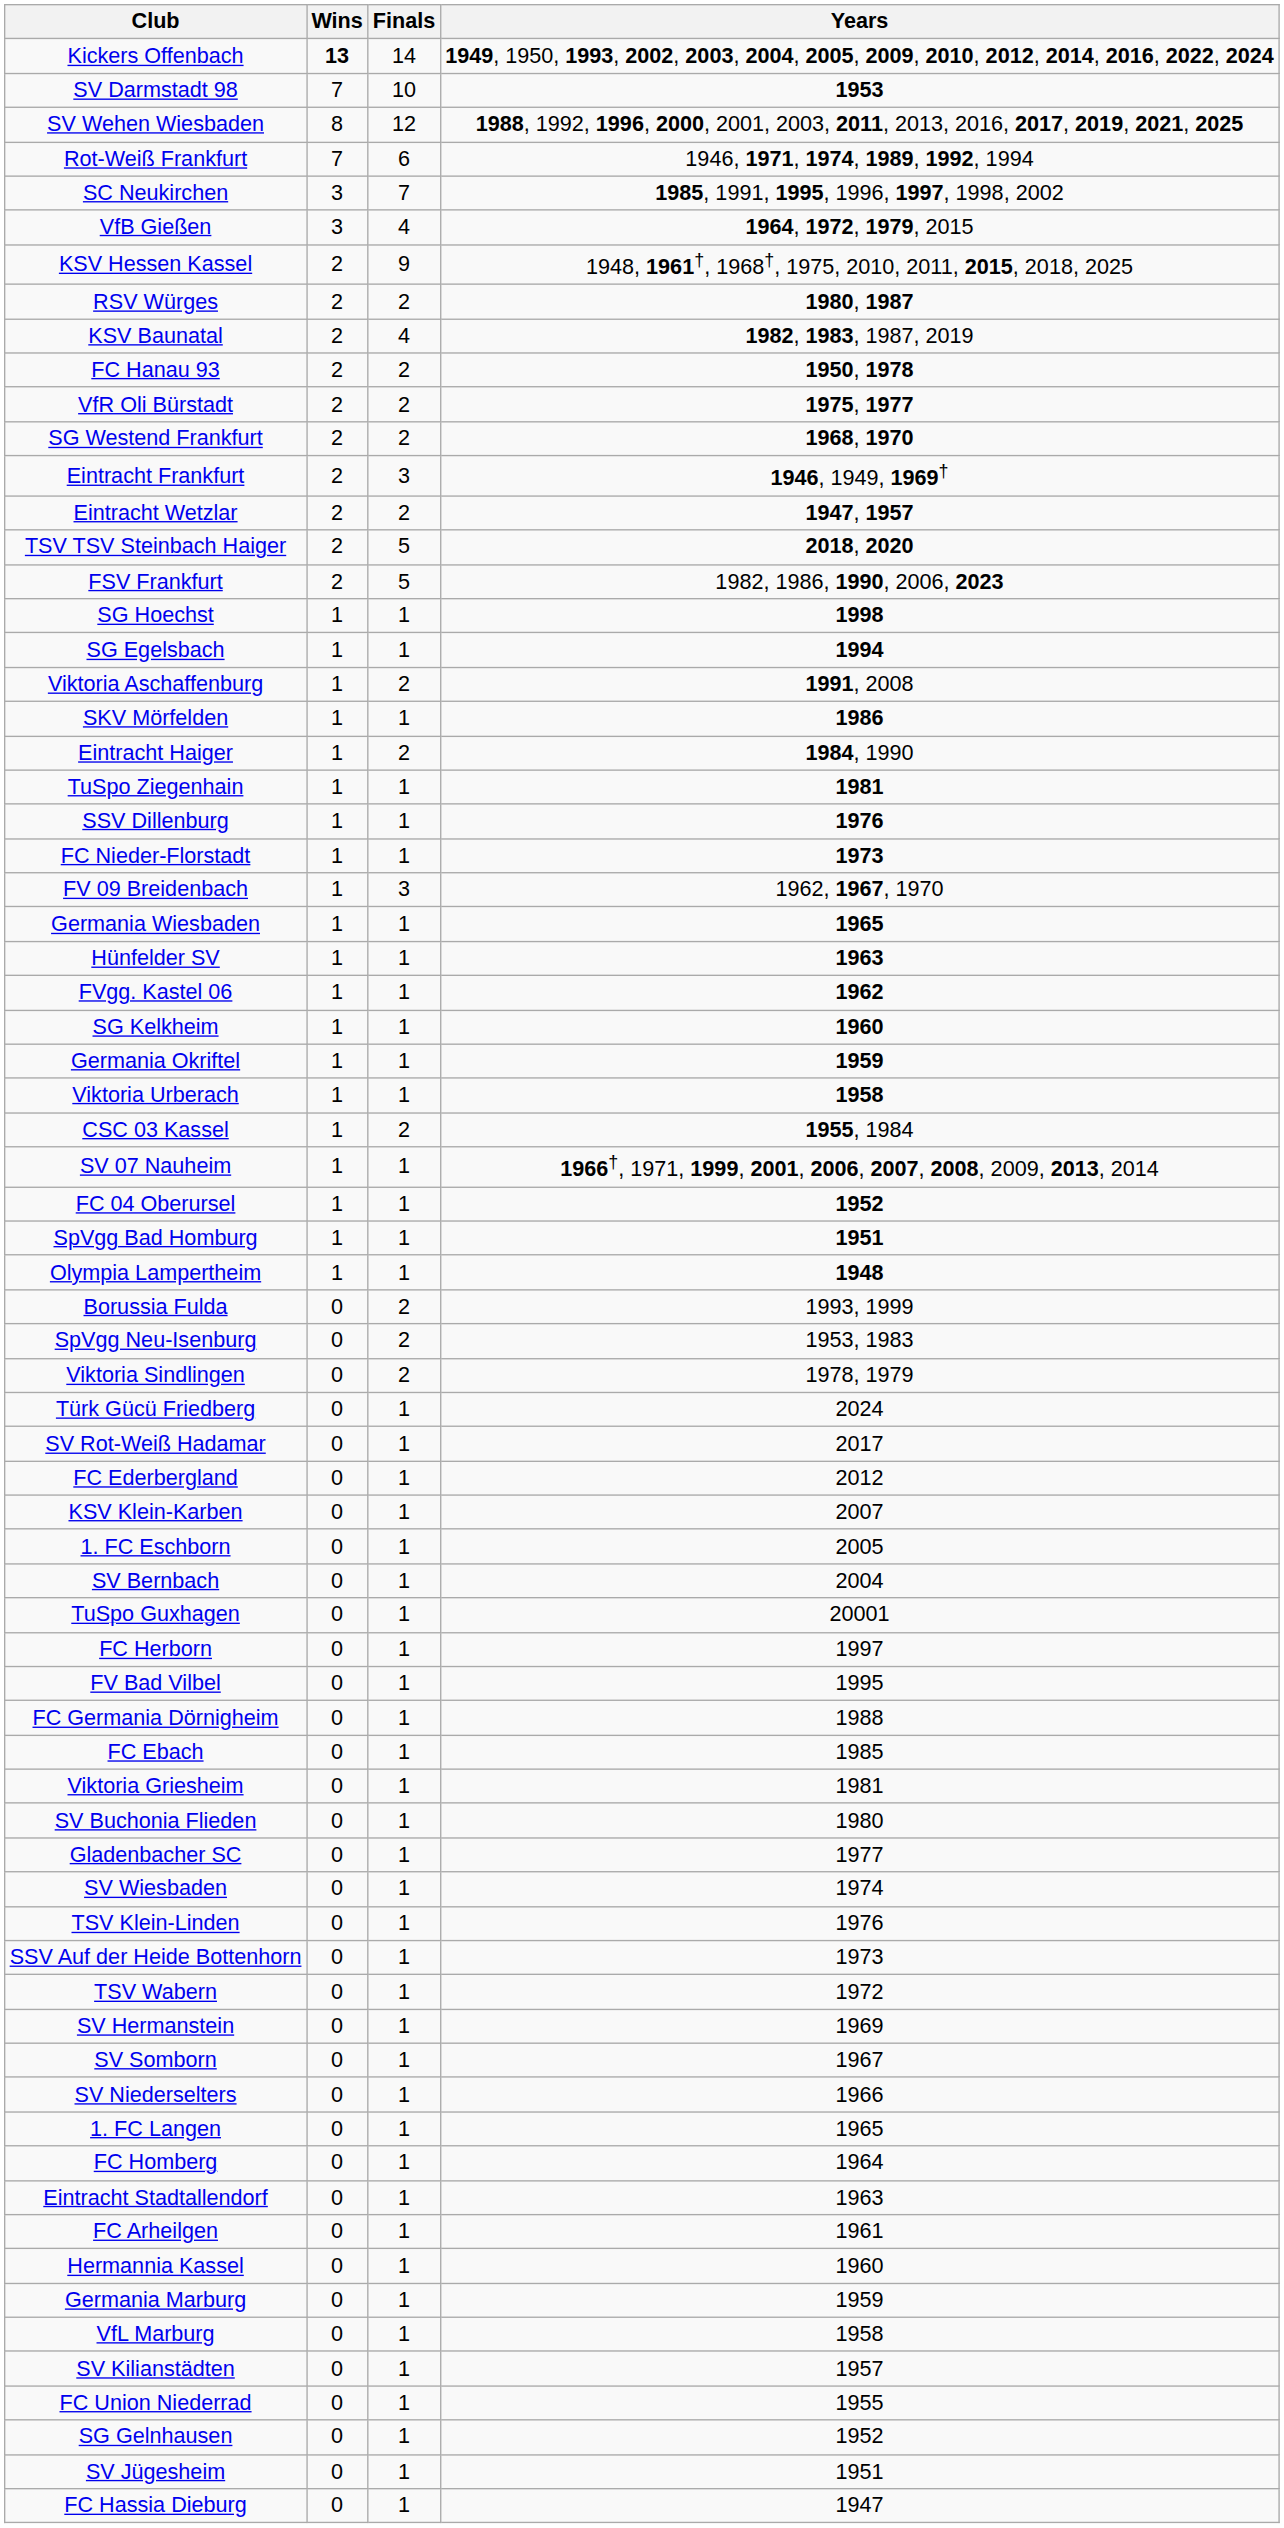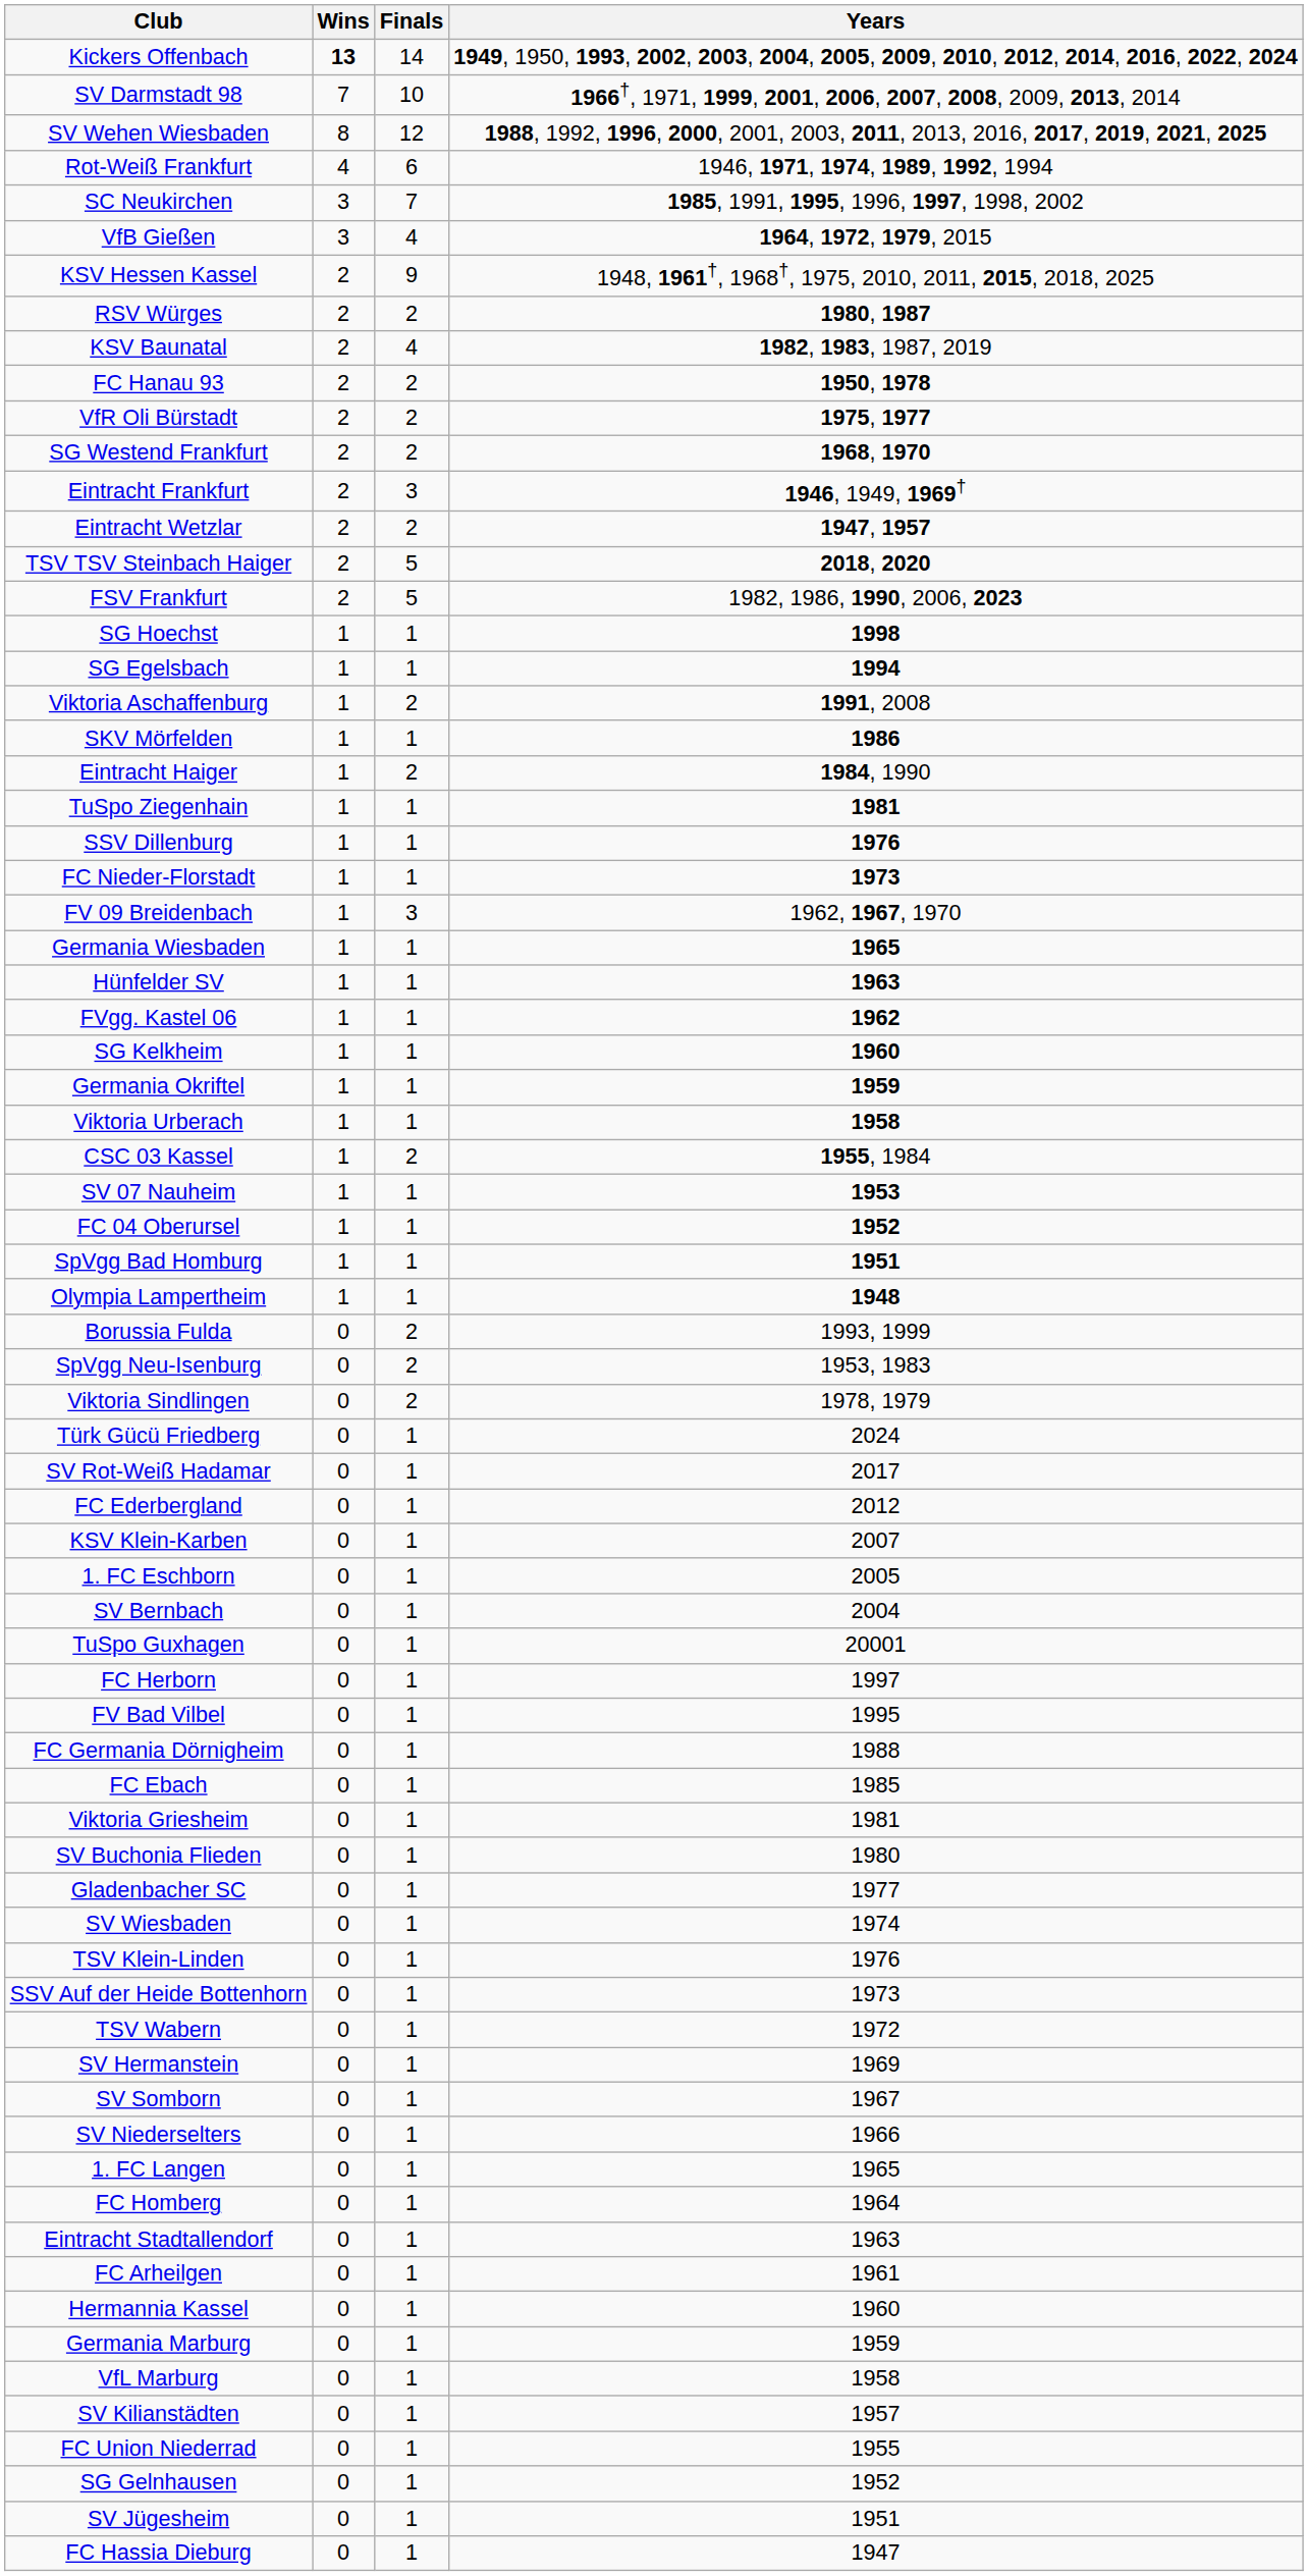SV Darmstadt 98 | Years: 1953 -> 1966†, 1971, 1999, 2001, 2006, 2007, 2008, 2009, 2013, 2014
Rot-Weiß Frankfurt | Wins: 7 -> 4
SV 07 Nauheim | Years: 1966†, 1971, 1999, 2001, 2006, 2007, 2008, 2009, 2013, 2014 -> 1953
